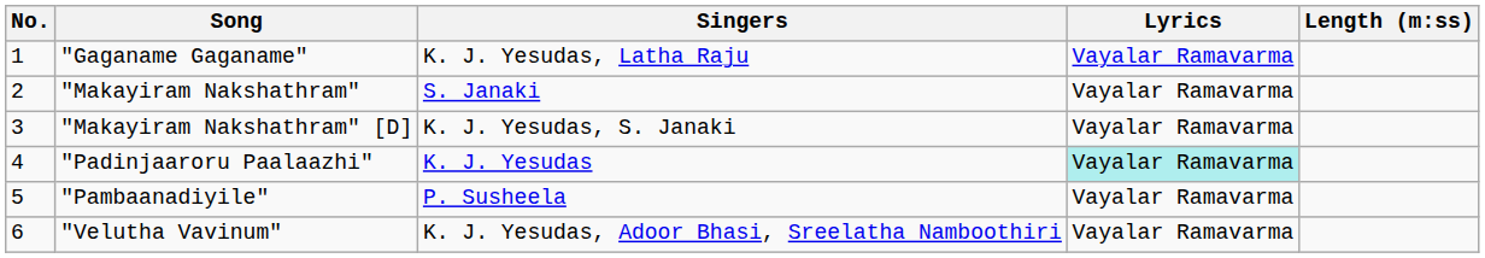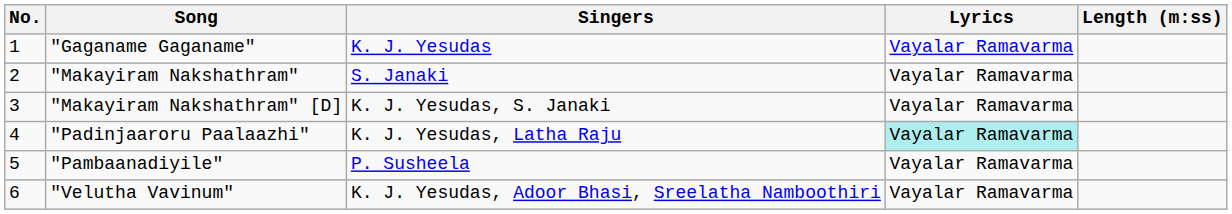"Gaganame Gaganame" | Singers: K. J. Yesudas, Latha Raju -> K. J. Yesudas
"Padinjaaroru Paalaazhi" | Singers: K. J. Yesudas -> K. J. Yesudas, Latha Raju
